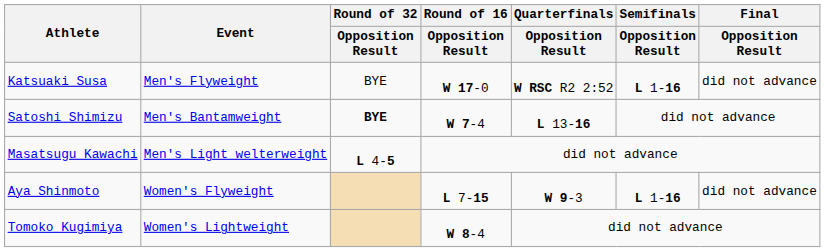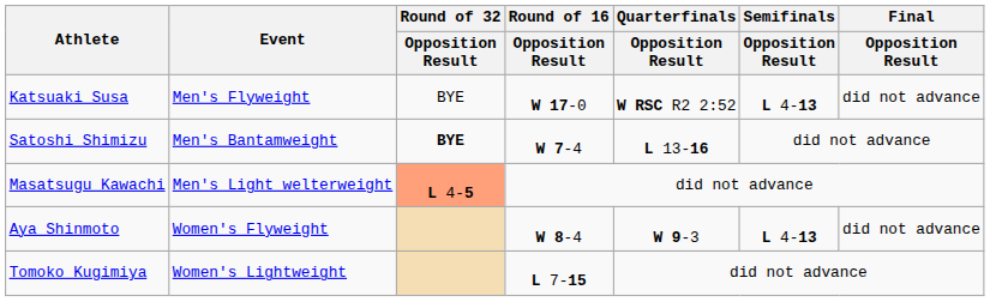Katsuaki Susa | Semifinals / Opposition Result: L 1-16 -> L 4-13
Masatsugu Kawachi | Round of 32 / Opposition Result: no background -> lightsalmon background
Aya Shinmoto | Round of 16 / Opposition Result: L 7-15 -> W 8-4
Aya Shinmoto | Semifinals / Opposition Result: L 1-16 -> L 4-13
Tomoko Kugimiya | Round of 16 / Opposition Result: W 8-4 -> L 7-15
